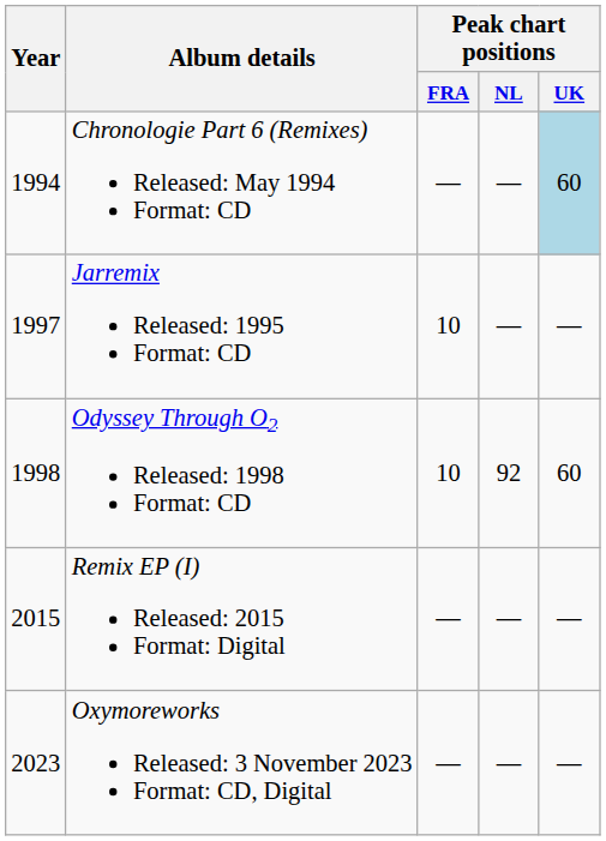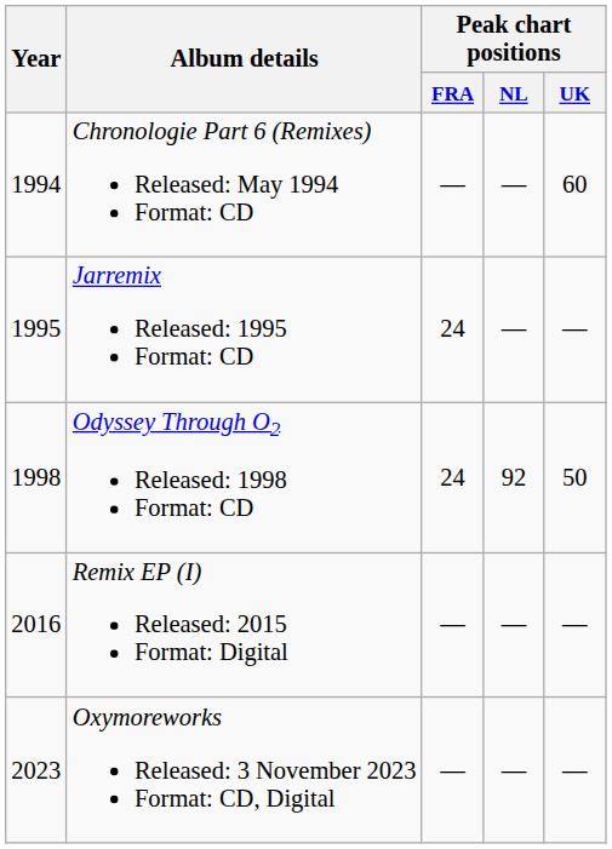Chronologie Part 6 (Remixes) Released: May 1994 Format: CD | Peak chart positions / UK: lightblue background -> no background
Jarremix Released: 1995 Format: CD | Year: 1997 -> 1995
Jarremix Released: 1995 Format: CD | Peak chart positions / FRA: 10 -> 24
Odyssey Through O2 Released: 1998 Format: CD | Peak chart positions / FRA: 10 -> 24
Odyssey Through O2 Released: 1998 Format: CD | Peak chart positions / UK: 60 -> 50
Remix EP (I) Released: 2015 Format: Digital | Year: 2015 -> 2016
